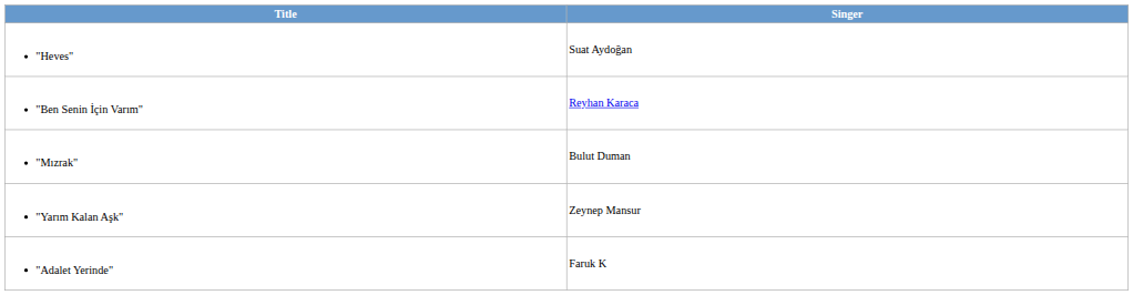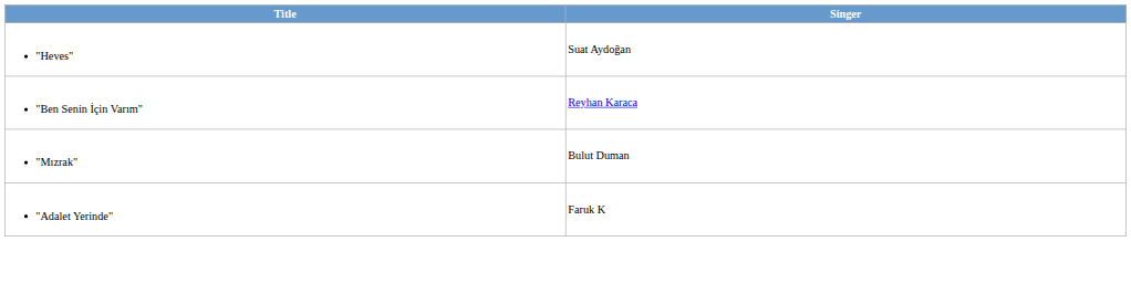- row: "Yarım Kalan Aşk" | Zeynep Mansur
